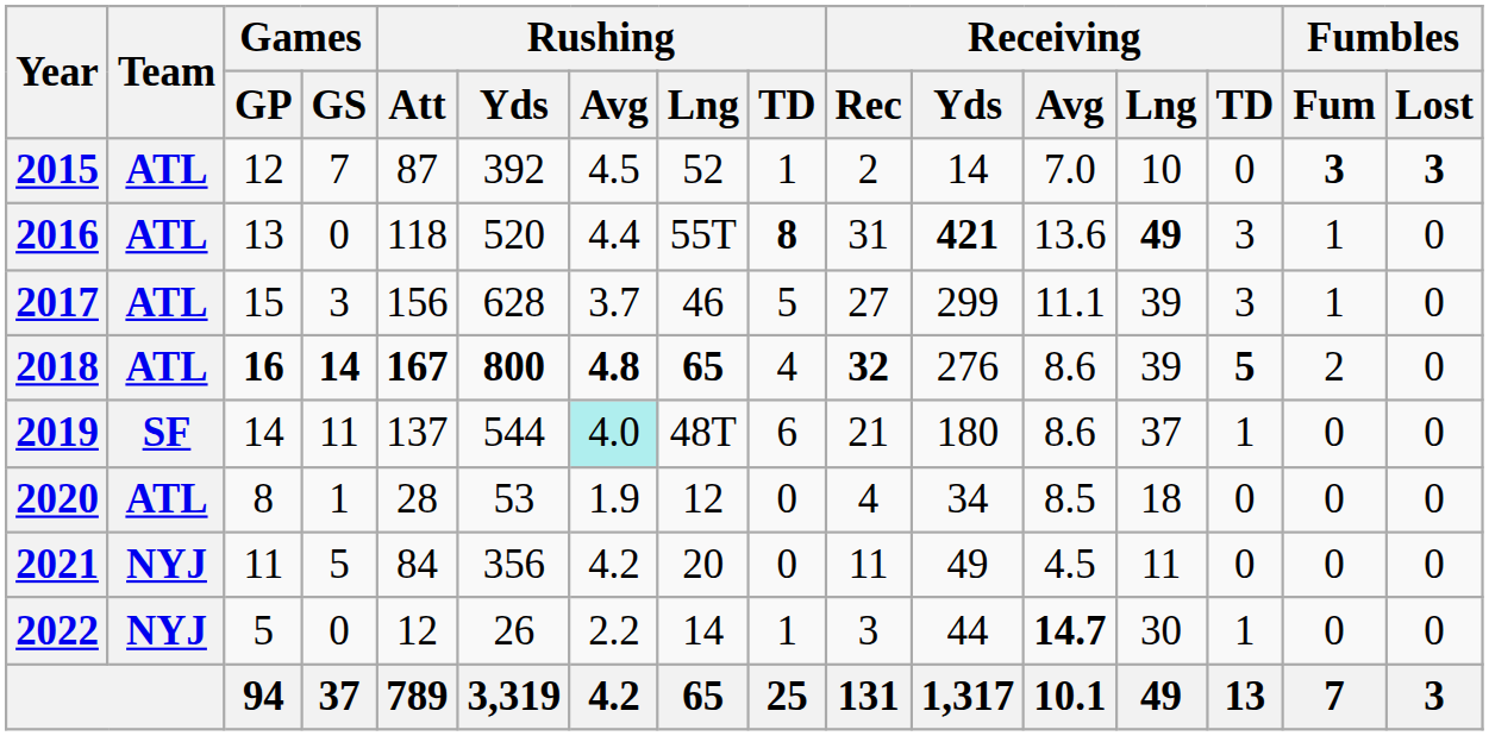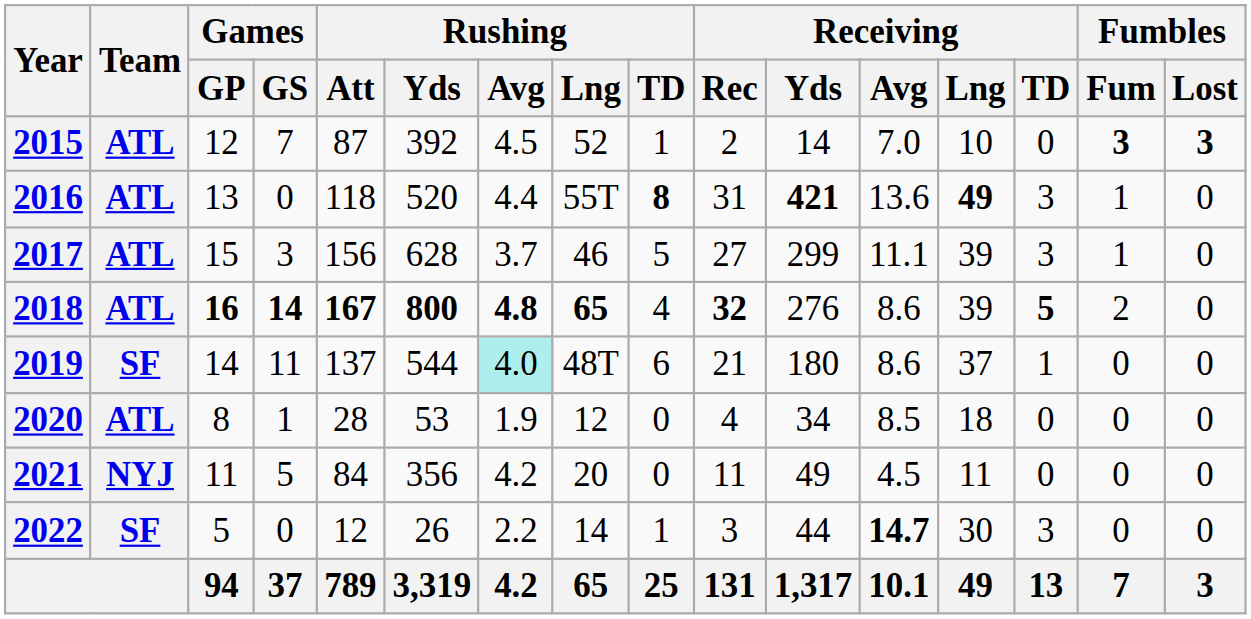2022 | Team: NYJ -> SF
2022 | Receiving / TD: 1 -> 3
